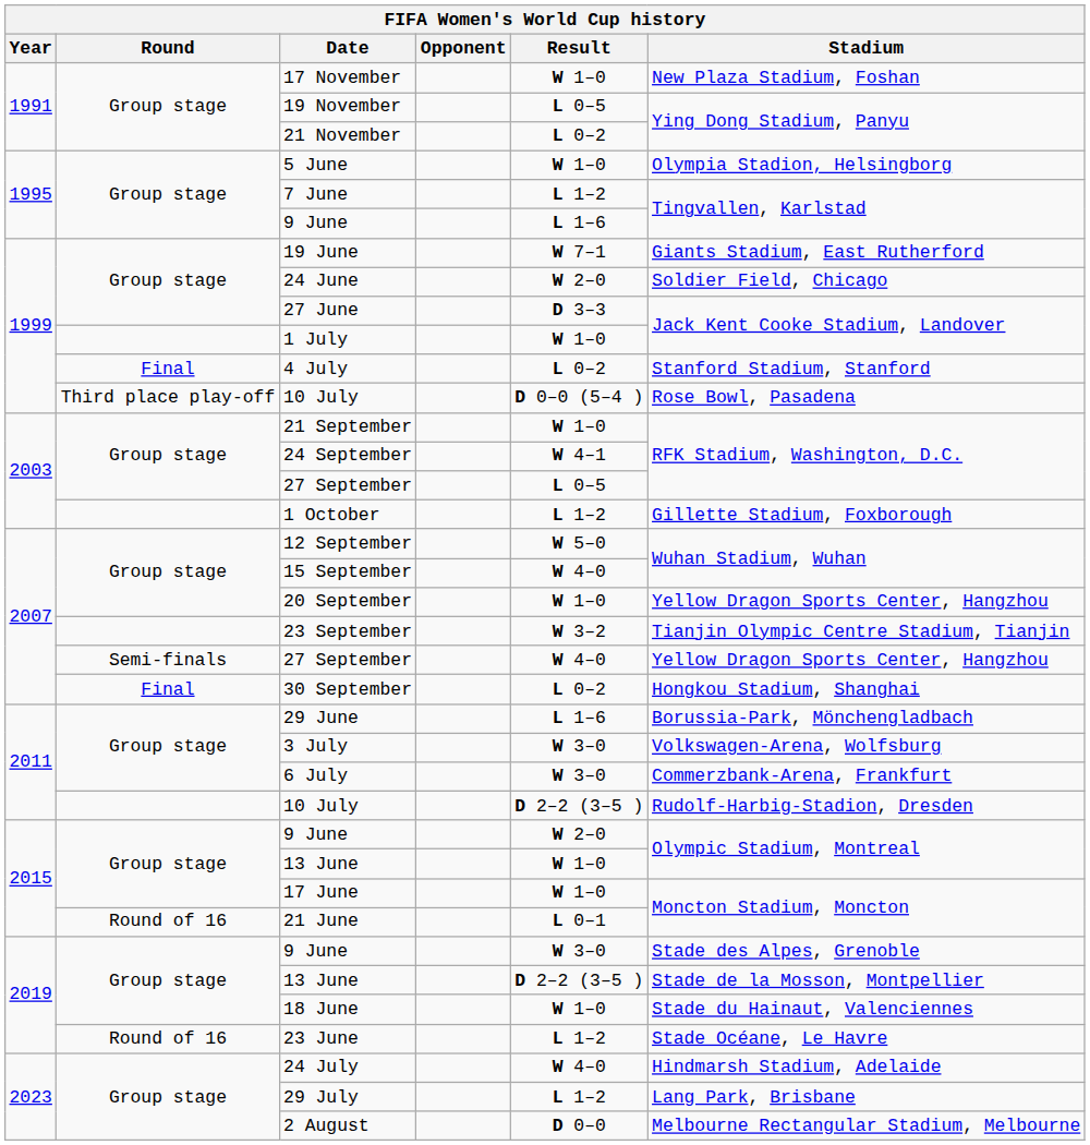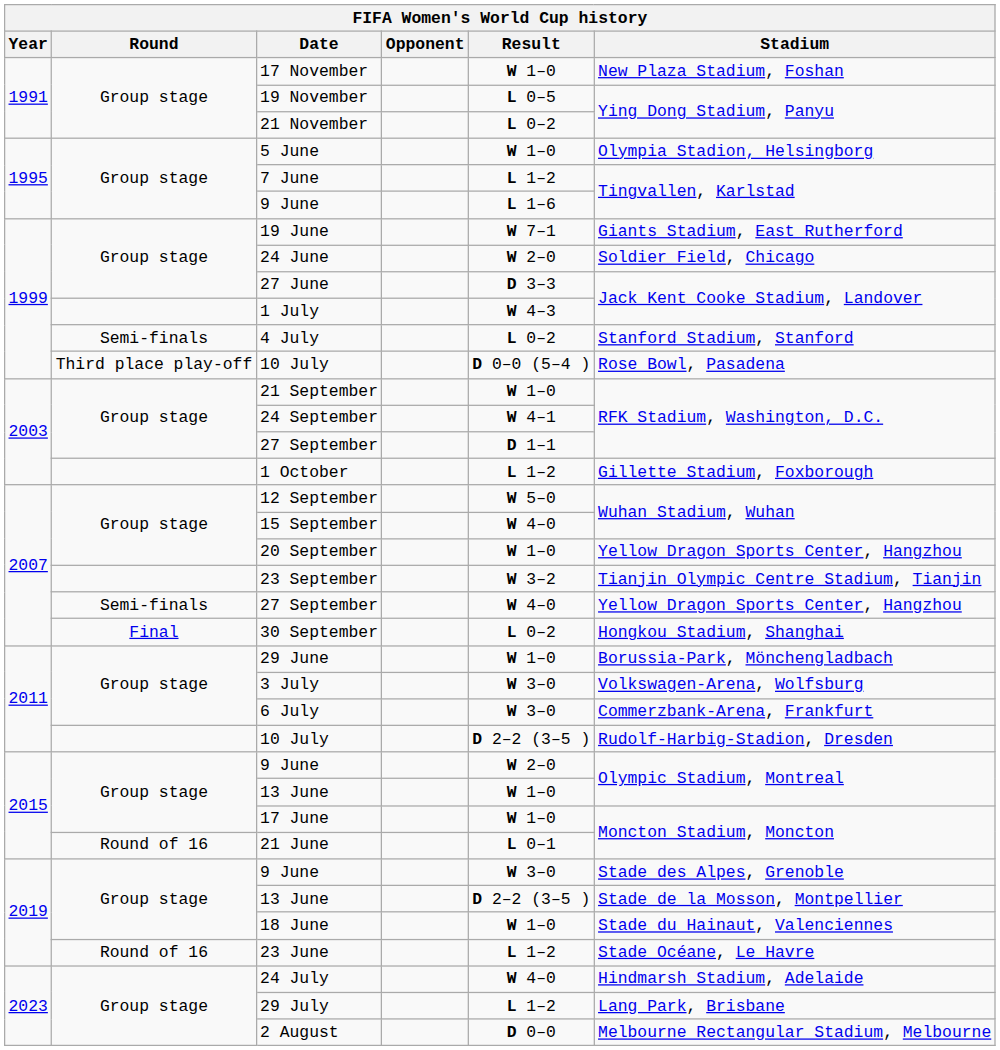1 July | Result: W 1–0 -> W 4–3
4 July | Round: Final -> Semi-finals
2003 / 27 September | Result: L 0–5 -> D 1–1
29 June | Result: L 1–6 -> W 1–0
